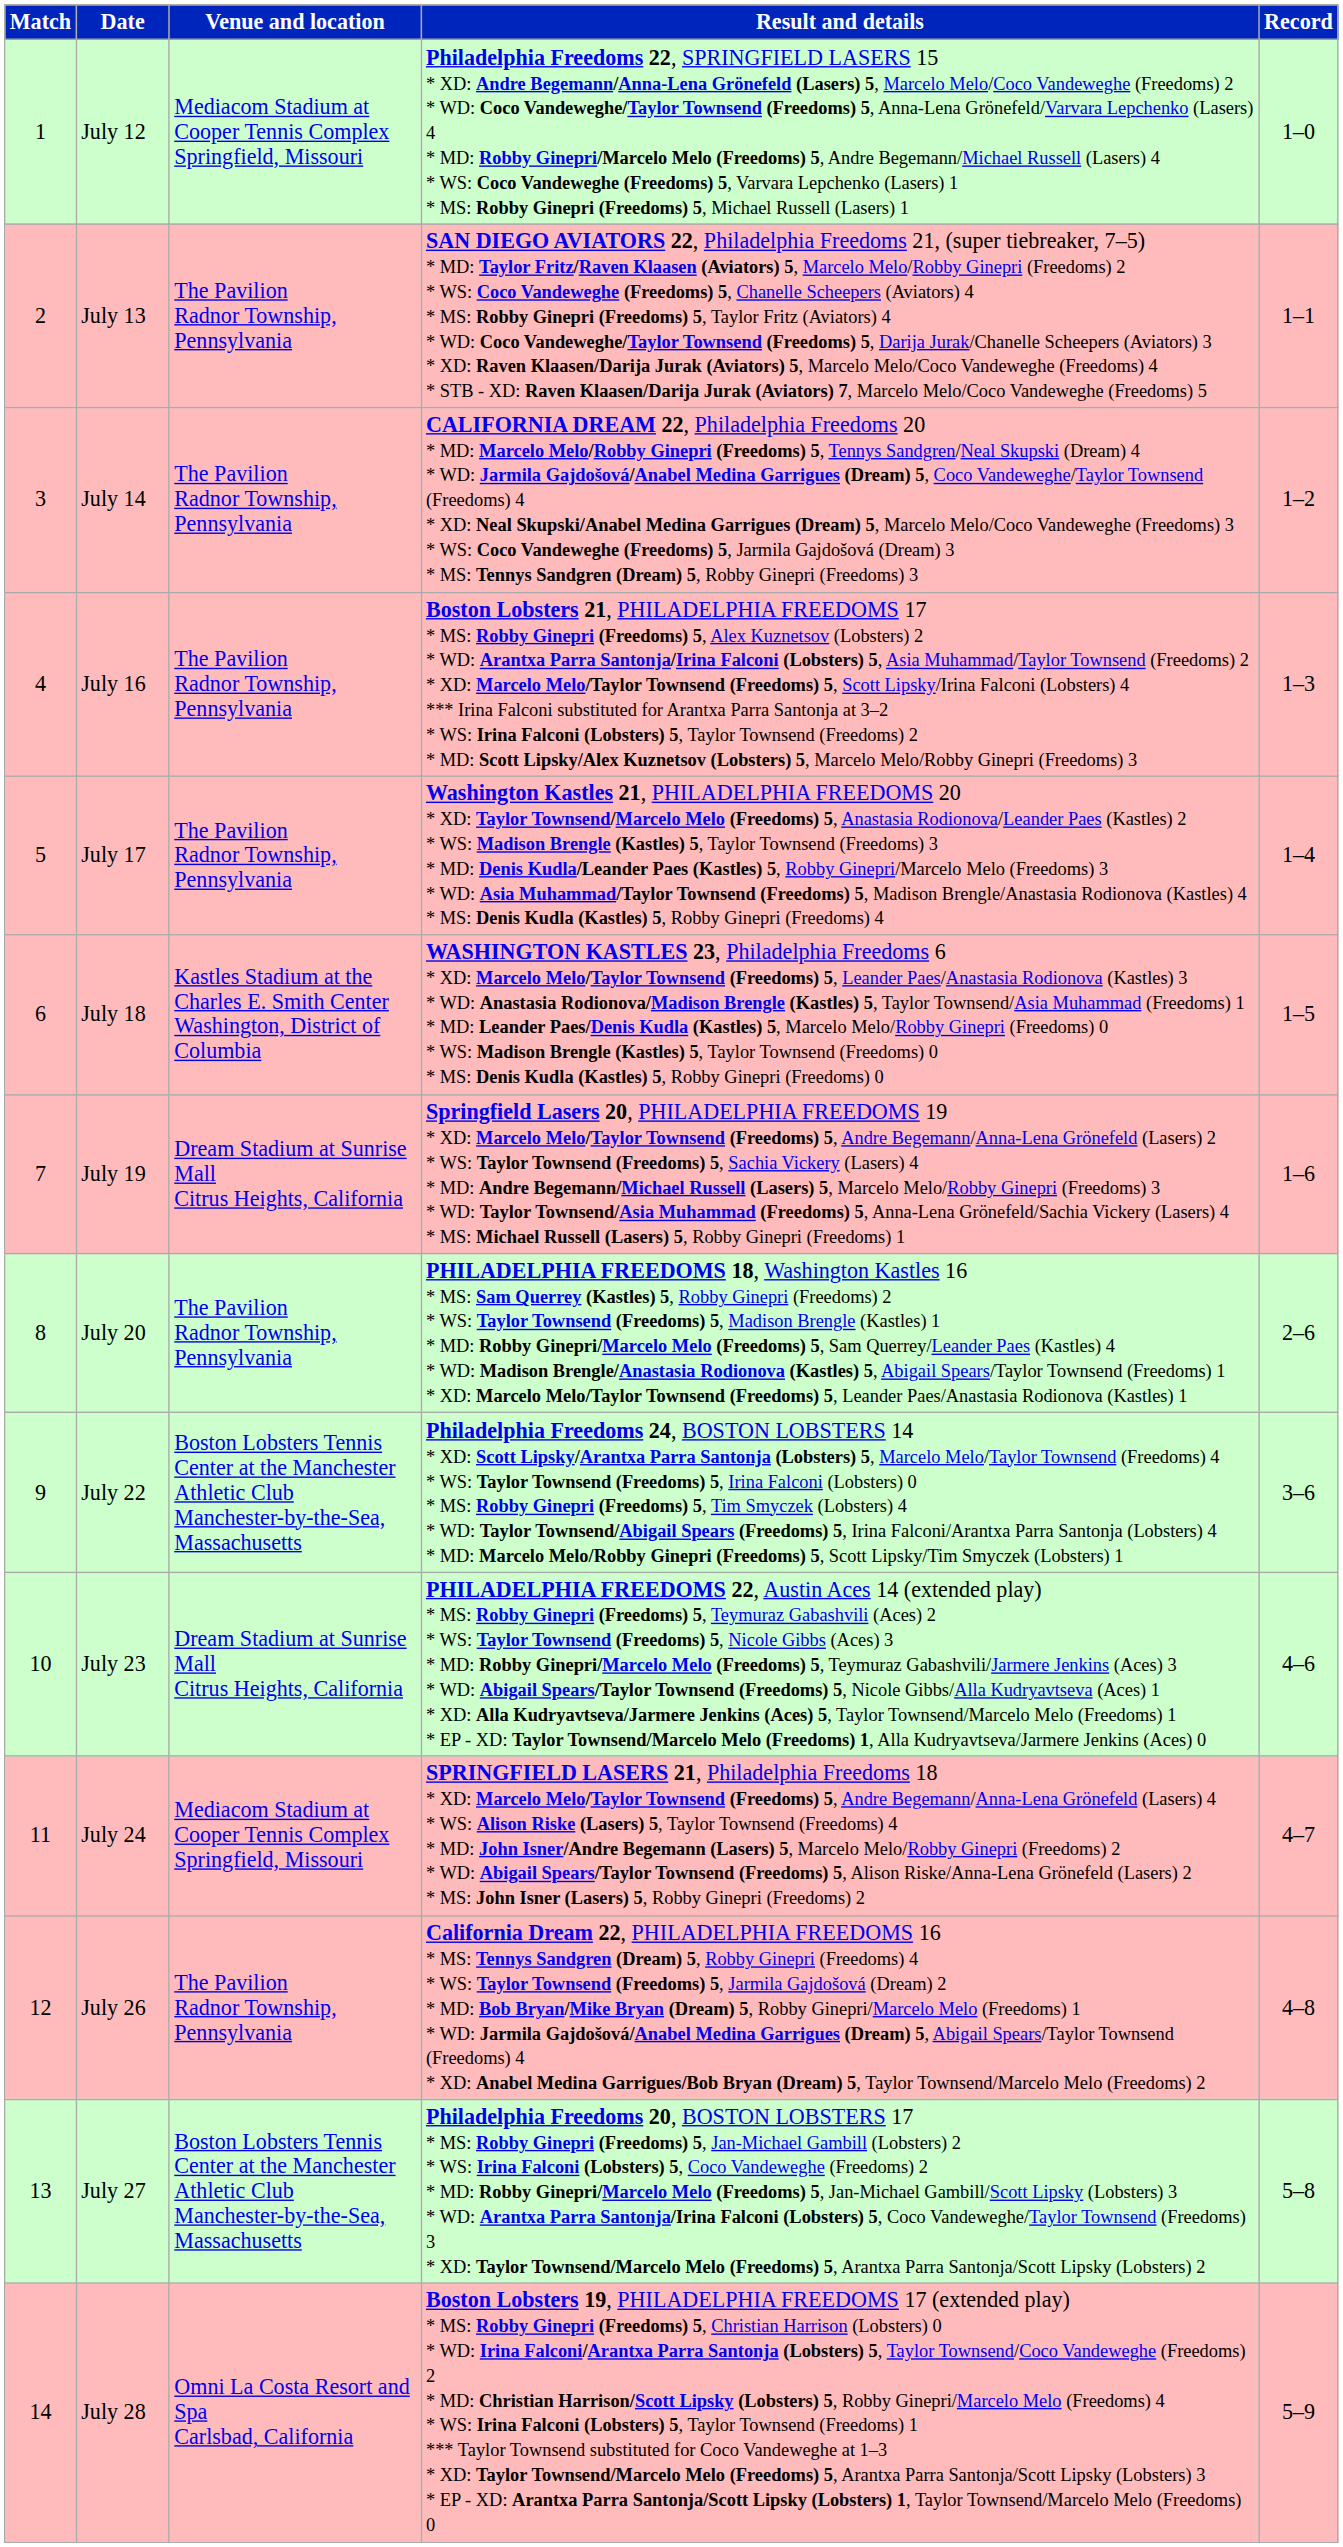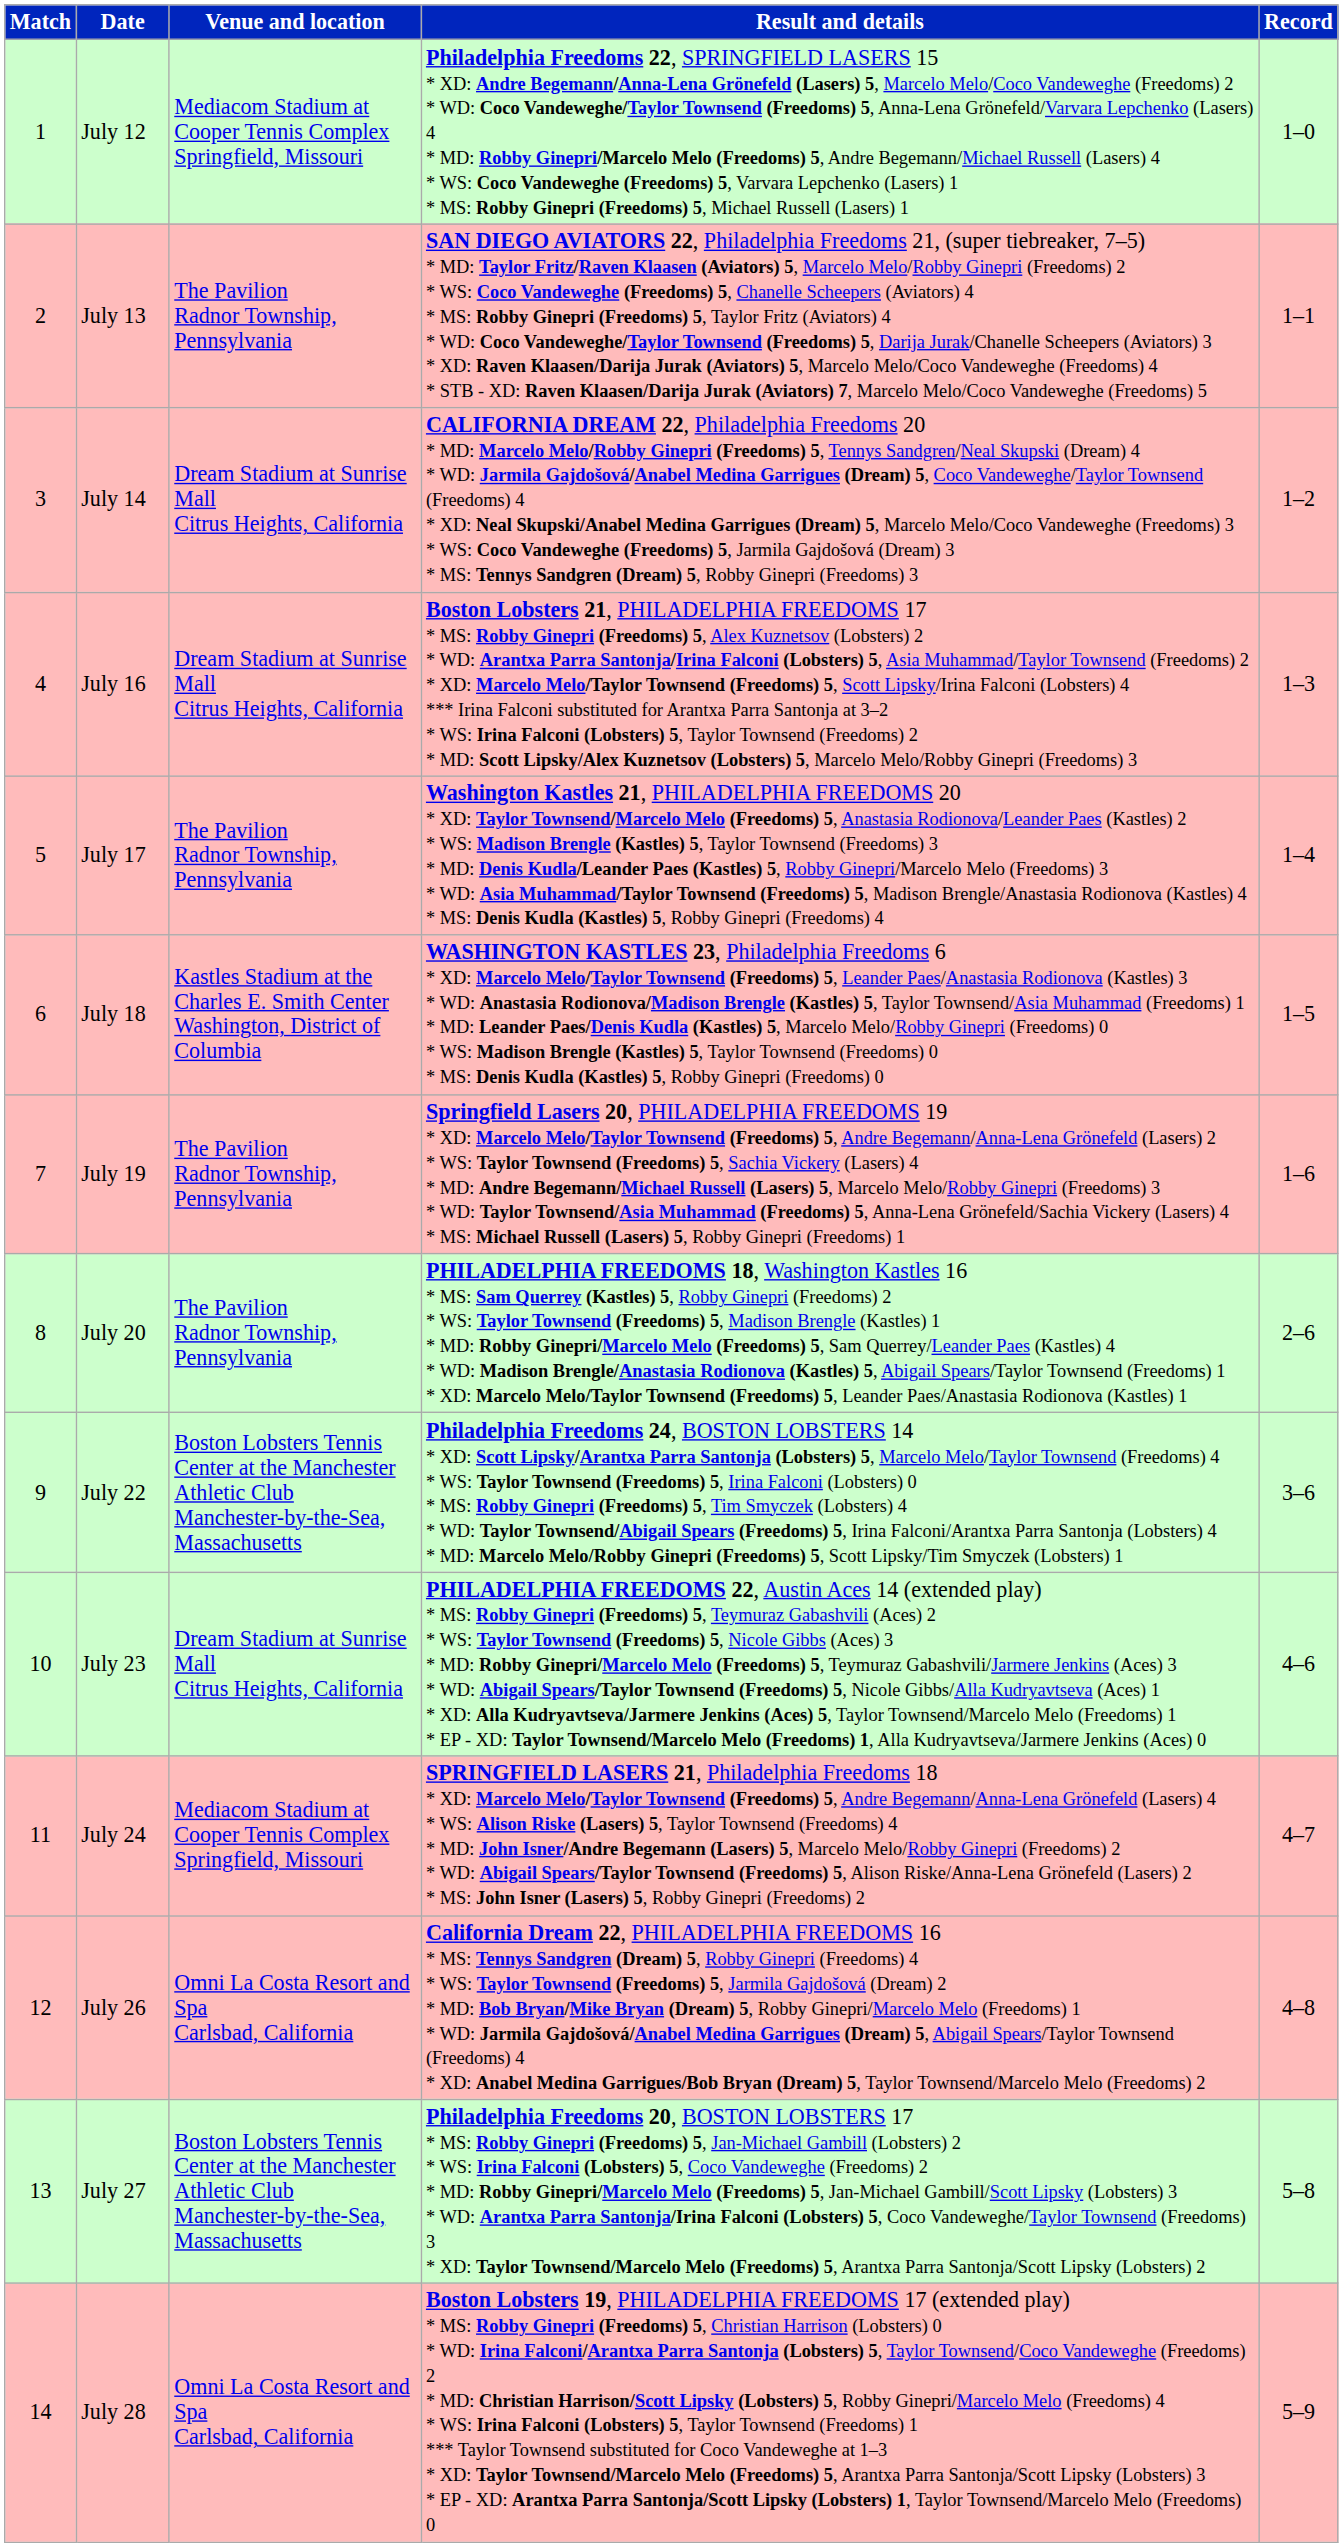July 14 | Venue and location: The Pavilion Radnor Township, Pennsylvania -> Dream Stadium at Sunrise Mall Citrus Heights, California
July 16 | Venue and location: The Pavilion Radnor Township, Pennsylvania -> Dream Stadium at Sunrise Mall Citrus Heights, California
July 19 | Venue and location: Dream Stadium at Sunrise Mall Citrus Heights, California -> The Pavilion Radnor Township, Pennsylvania
July 26 | Venue and location: The Pavilion Radnor Township, Pennsylvania -> Omni La Costa Resort and Spa Carlsbad, California
